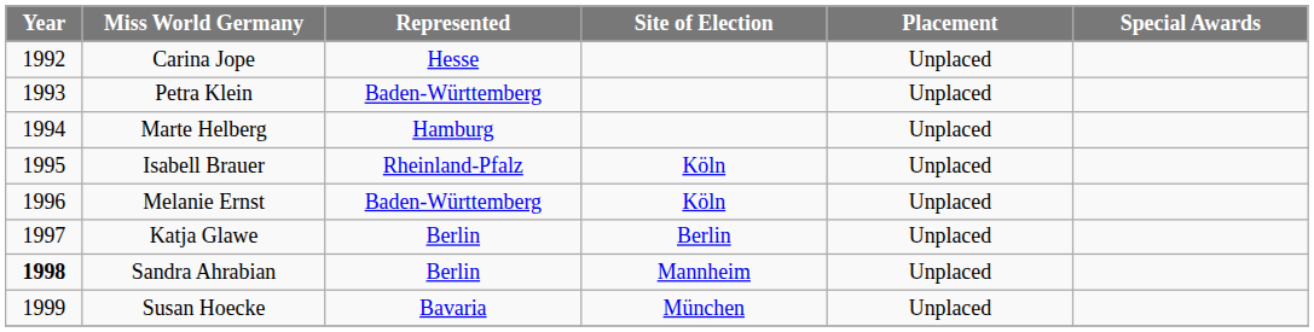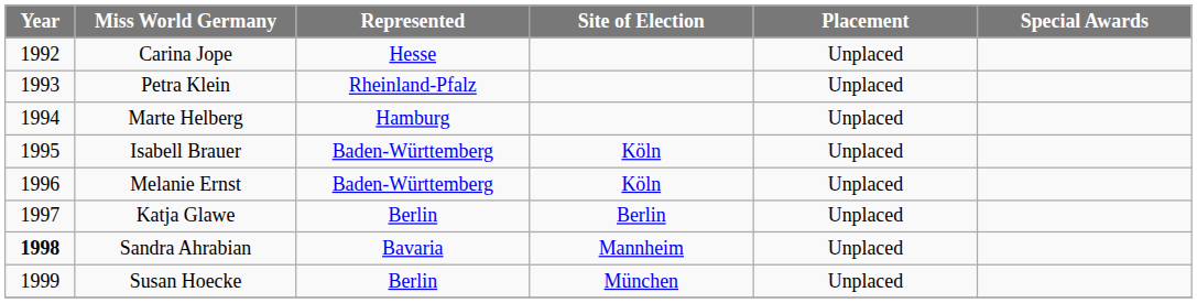Petra Klein | Represented: Baden-Württemberg -> Rheinland-Pfalz
Isabell Brauer | Represented: Rheinland-Pfalz -> Baden-Württemberg
Sandra Ahrabian | Represented: Berlin -> Bavaria
Susan Hoecke | Represented: Bavaria -> Berlin
